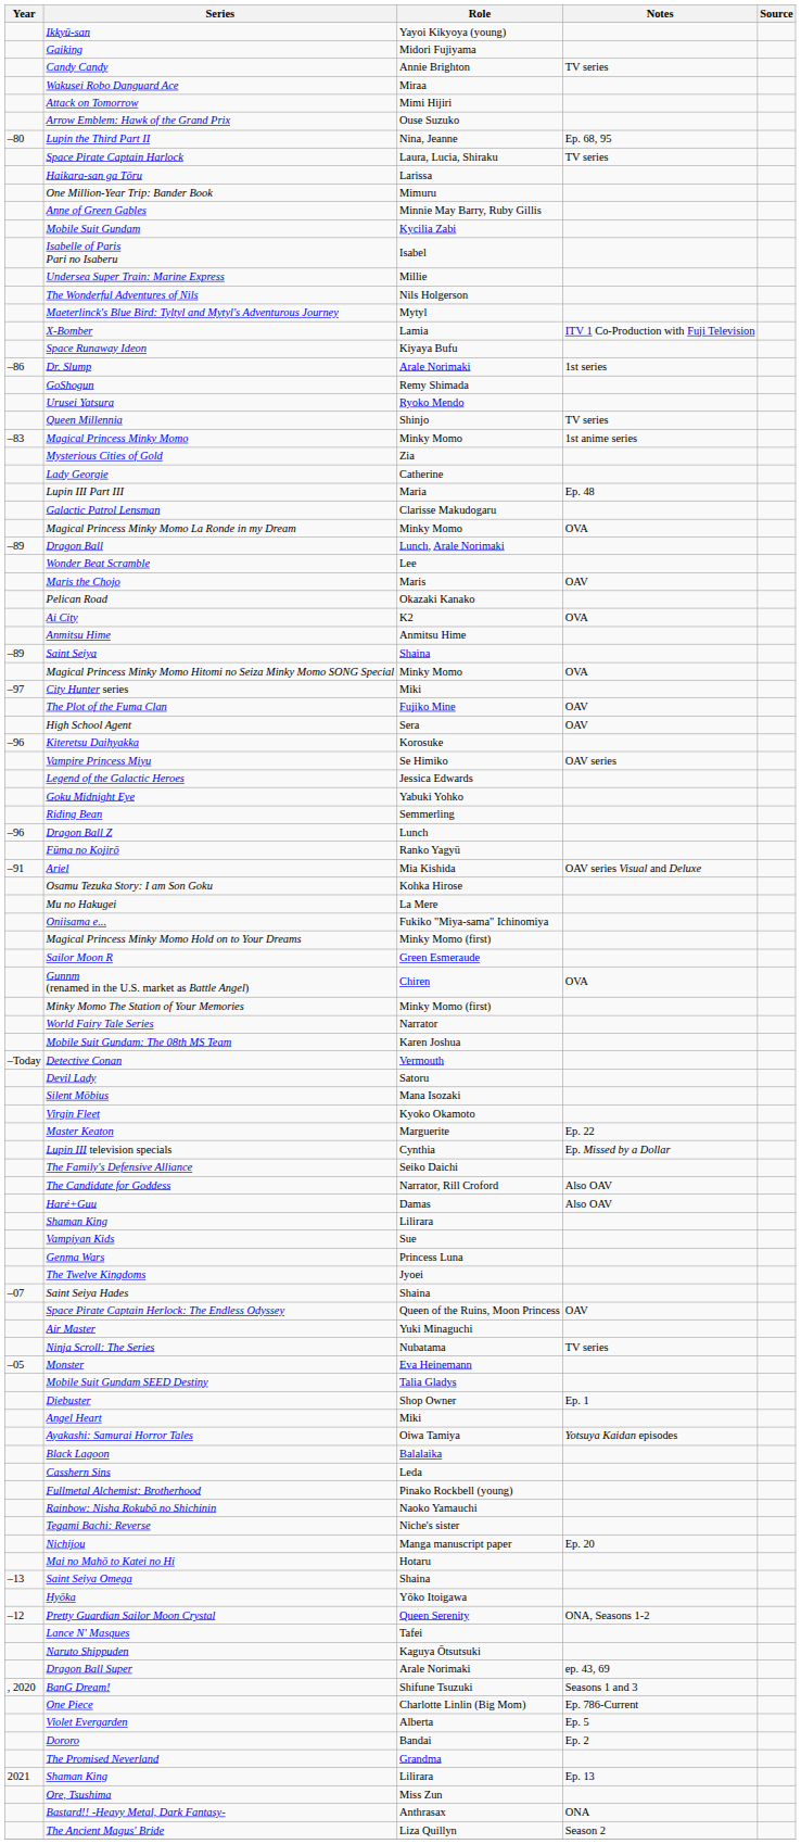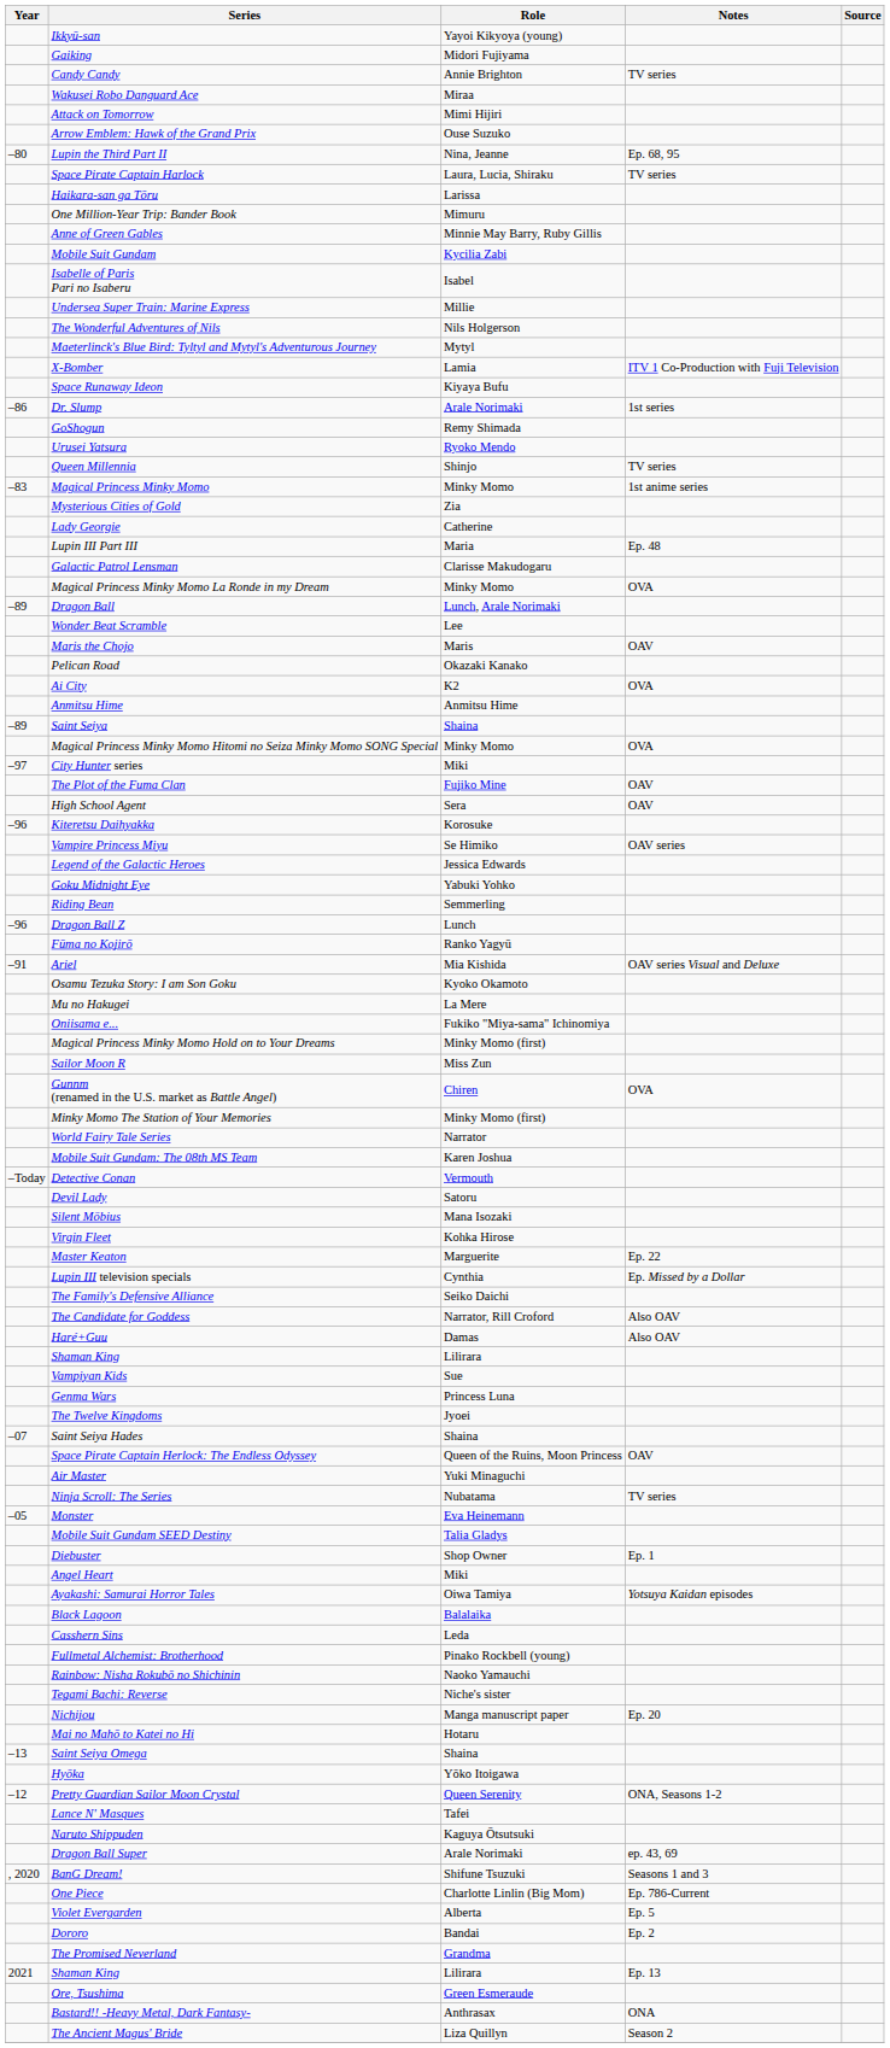Osamu Tezuka Story: I am Son Goku | Role: Kohka Hirose -> Kyoko Okamoto
Sailor Moon R | Role: Green Esmeraude -> Miss Zun
Virgin Fleet | Role: Kyoko Okamoto -> Kohka Hirose
Ore, Tsushima | Role: Miss Zun -> Green Esmeraude
